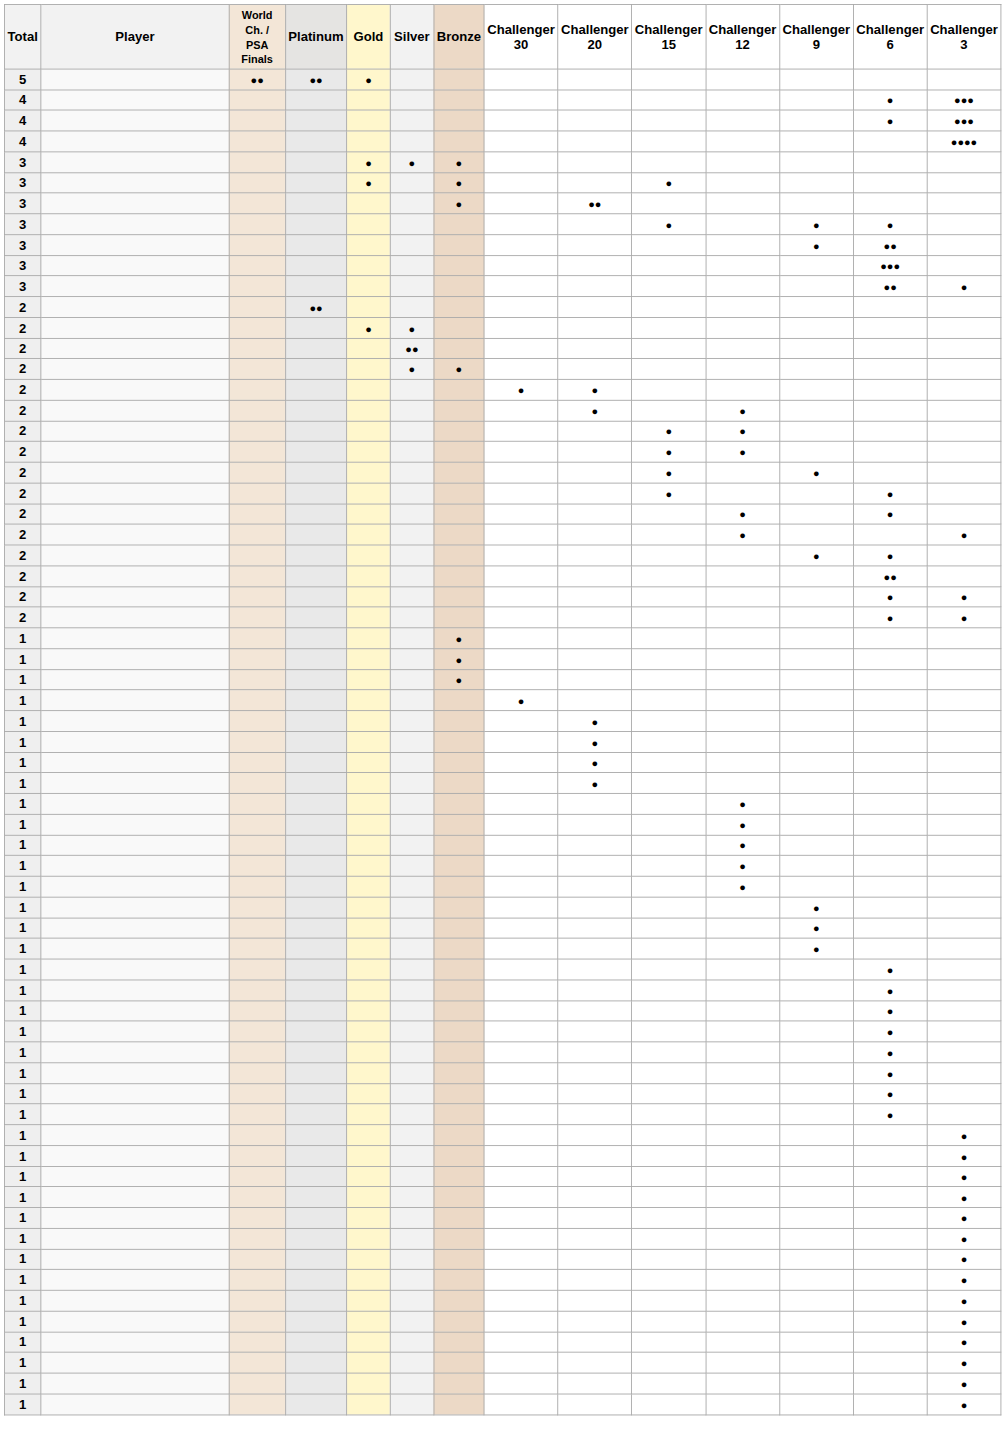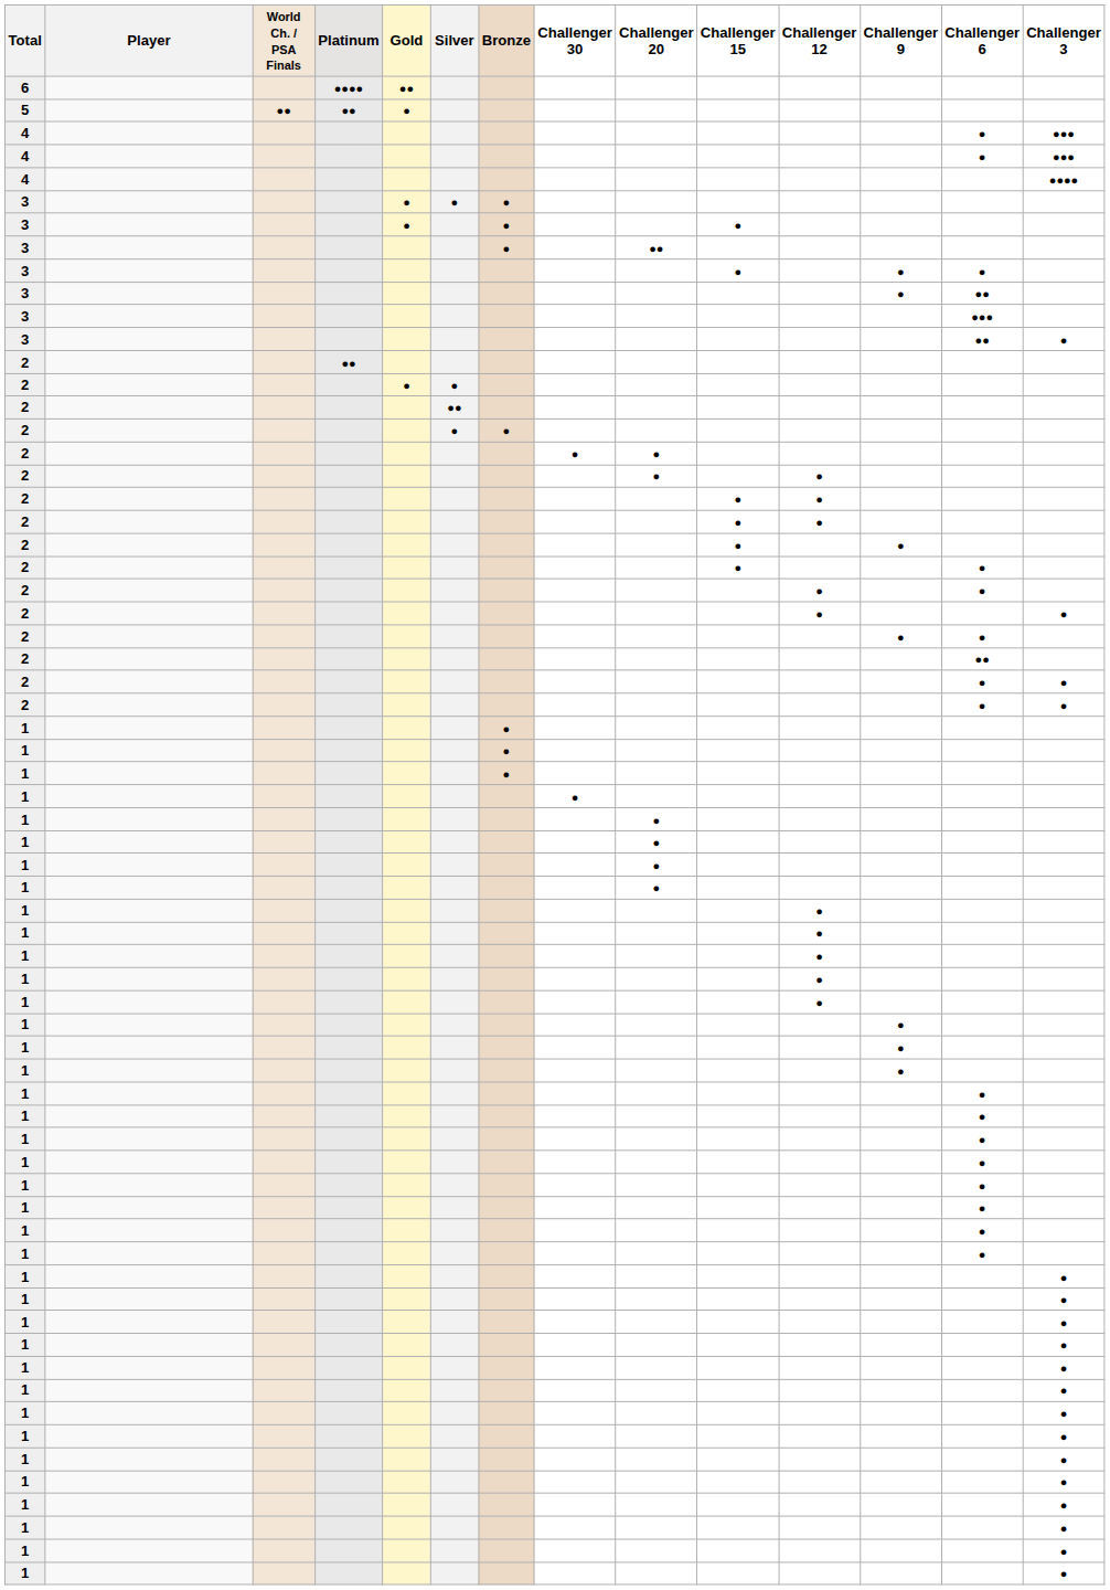+ row: 6 | ●●●● | ●●
